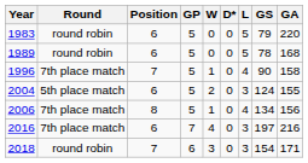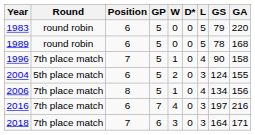2018 | Round: round robin -> 7th place match
2018 | GS: 154 -> 164
